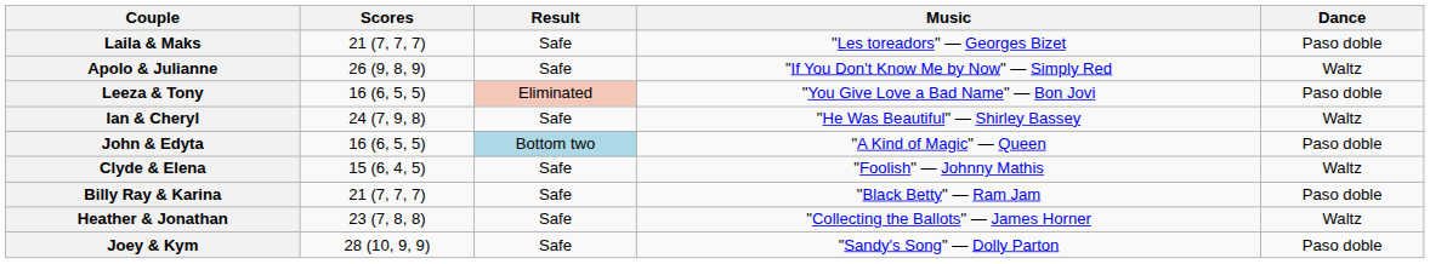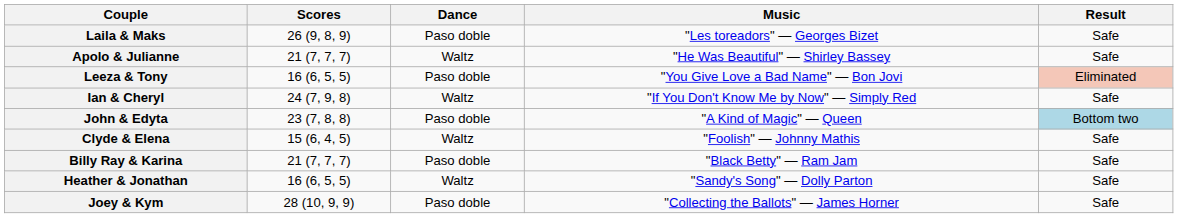columns swapped: Dance <-> Result
Laila & Maks | Scores: 21 (7, 7, 7) -> 26 (9, 8, 9)
Apolo & Julianne | Scores: 26 (9, 8, 9) -> 21 (7, 7, 7)
Apolo & Julianne | Music: "If You Don't Know Me by Now" — Simply Red -> "He Was Beautiful" — Shirley Bassey
Ian & Cheryl | Music: "He Was Beautiful" — Shirley Bassey -> "If You Don't Know Me by Now" — Simply Red
John & Edyta | Scores: 16 (6, 5, 5) -> 23 (7, 8, 8)
Heather & Jonathan | Scores: 23 (7, 8, 8) -> 16 (6, 5, 5)
Heather & Jonathan | Music: "Collecting the Ballots" — James Horner -> "Sandy's Song" — Dolly Parton
Joey & Kym | Music: "Sandy's Song" — Dolly Parton -> "Collecting the Ballots" — James Horner
